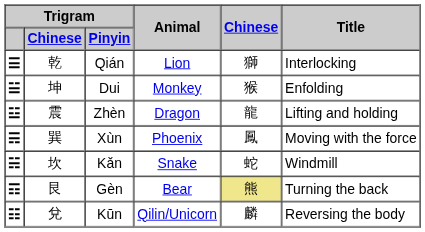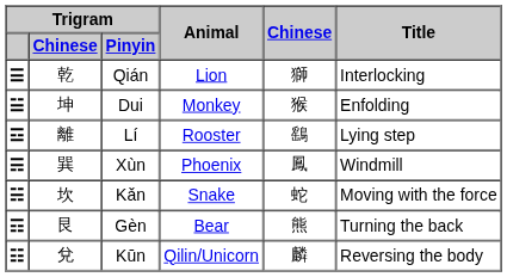+ row: ☲ | 離 | Lí | Rooster | 鷂 | Lying step
- row: ☳ | 震 | Zhèn | Dragon | 龍 | Lifting and holding
☴ | Title: Moving with the force -> Windmill
☵ | Title: Windmill -> Moving with the force
☶ | Chinese: khaki background -> no background
